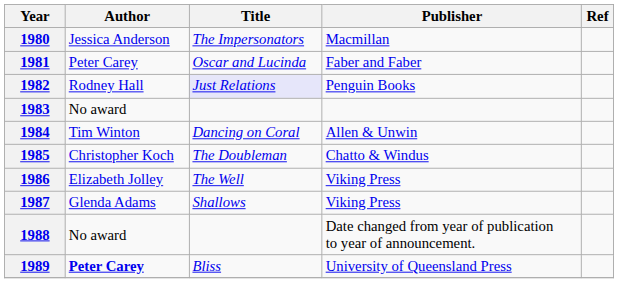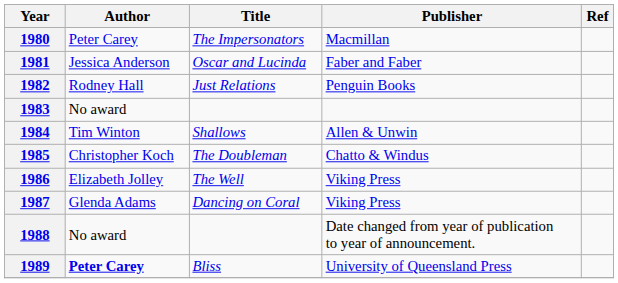1980 | Author: Jessica Anderson -> Peter Carey
1981 | Author: Peter Carey -> Jessica Anderson
1982 | Title: lavender background -> no background
1984 | Title: Dancing on Coral -> Shallows
1987 | Title: Shallows -> Dancing on Coral
